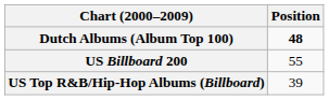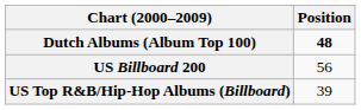US Billboard 200 | Position: 55 -> 56
